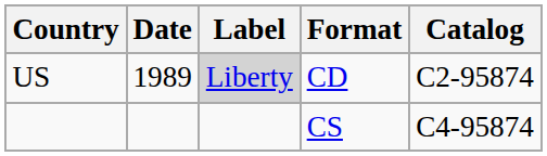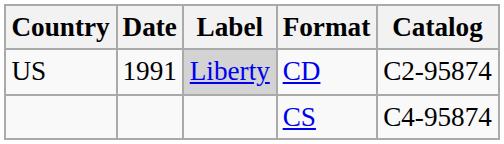US | Date: 1989 -> 1991
